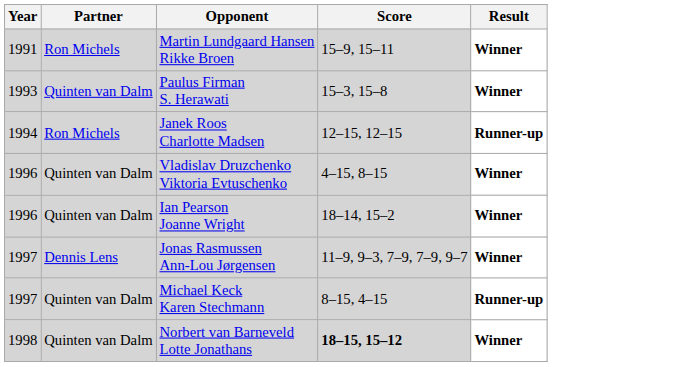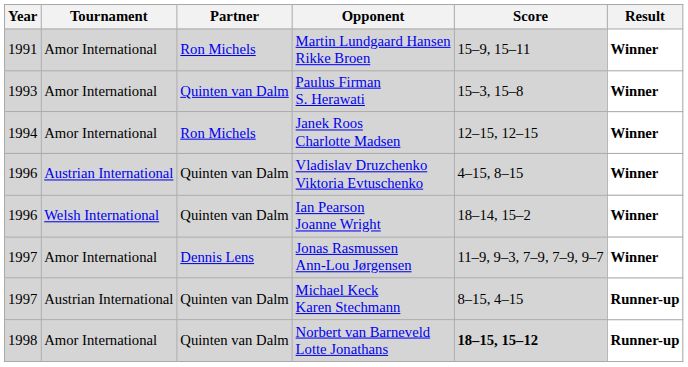+ column: Tournament | Amor International | Amor International | Amor International | Austrian International | Welsh International | Amor International | Austrian International | Amor International
Janek Roos Charlotte Madsen | Result: Runner-up -> Winner
Norbert van Barneveld Lotte Jonathans | Result: Winner -> Runner-up
